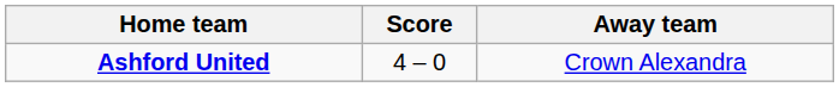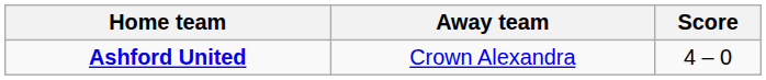columns swapped: Score <-> Away team
